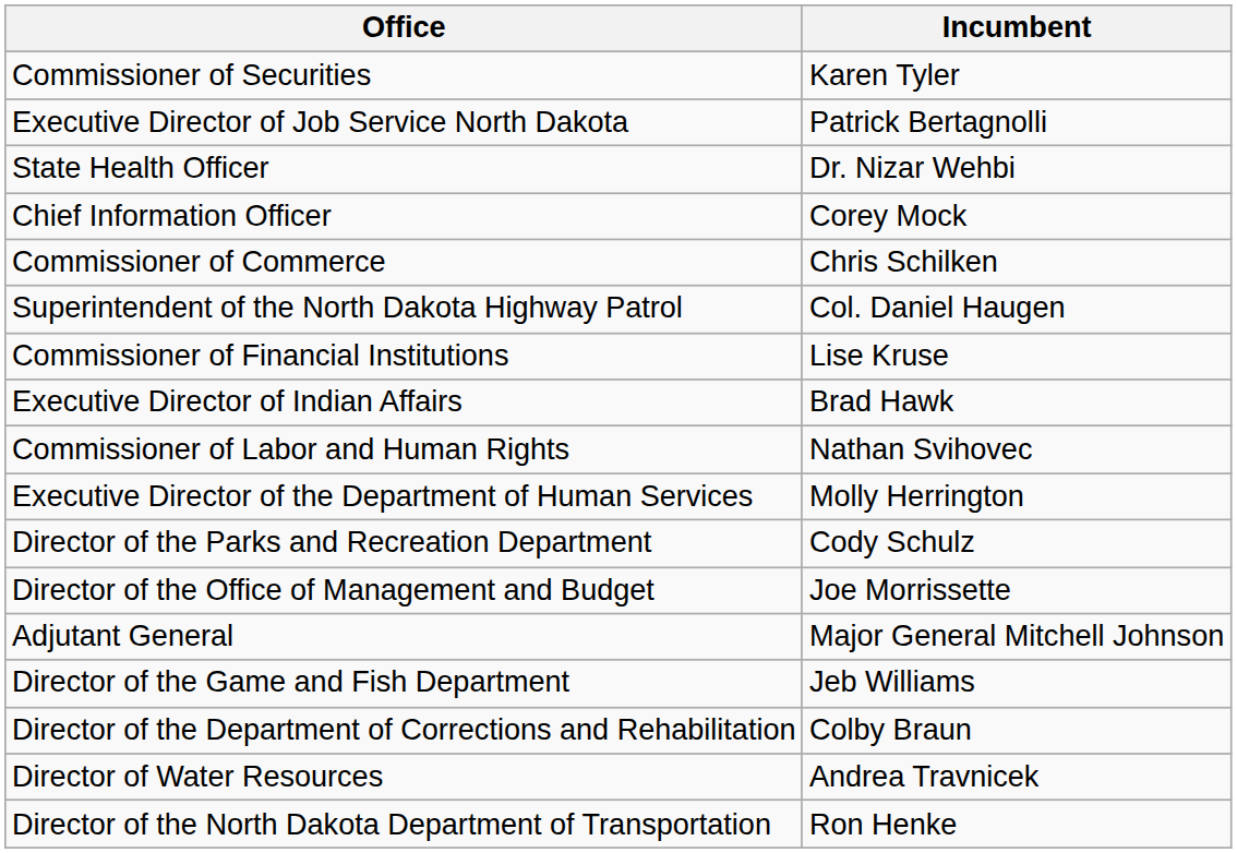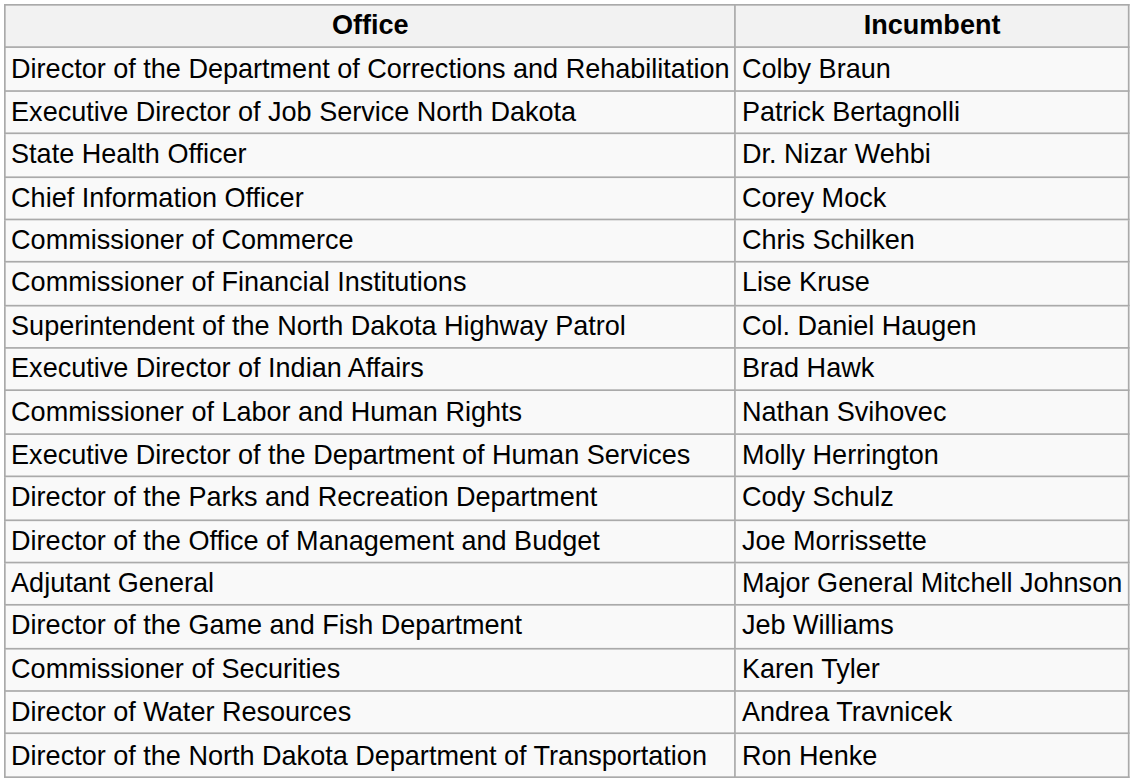rows swapped: Director of the Department of Corrections and Rehabilitation <-> Commissioner of Securities
rows swapped: Commissioner of Financial Institutions <-> Superintendent of the North Dakota Highway Patrol
